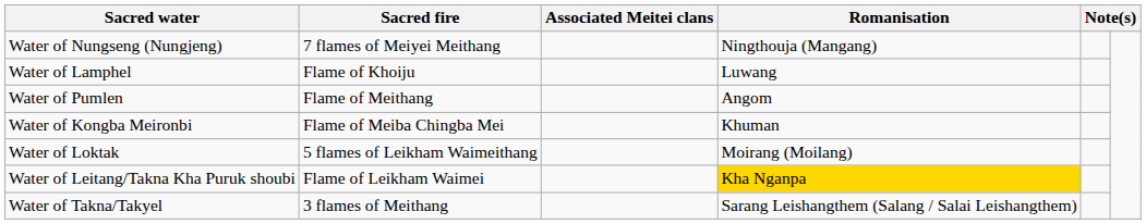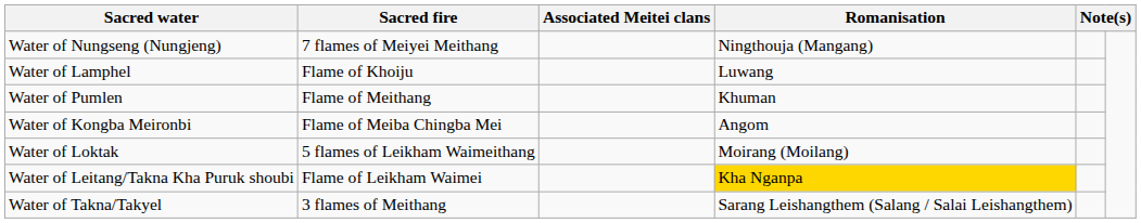Water of Pumlen | Romanisation: Angom -> Khuman
Water of Kongba Meironbi | Romanisation: Khuman -> Angom
